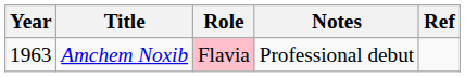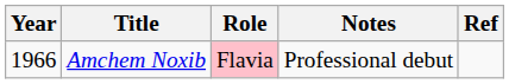Amchem Noxib | Year: 1963 -> 1966
